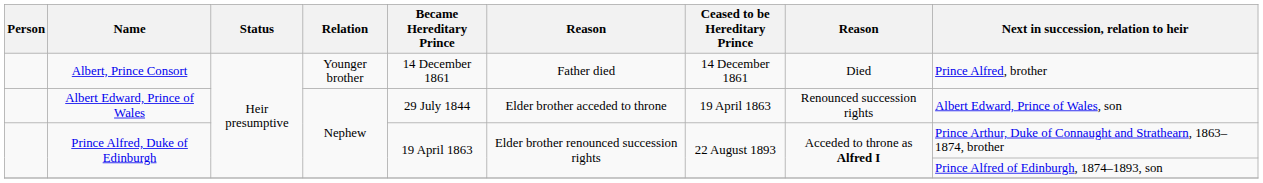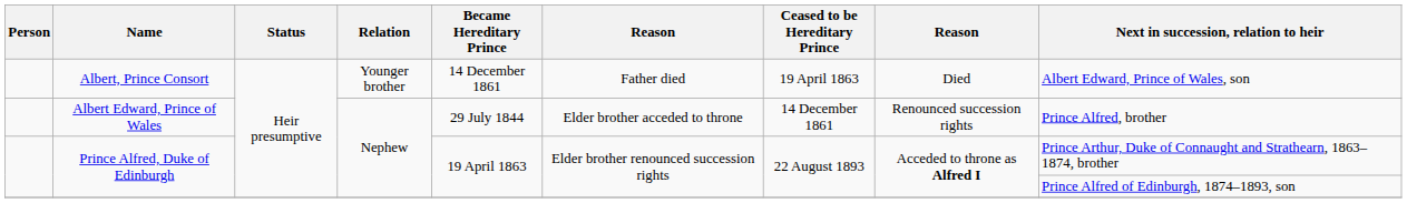Albert, Prince Consort | Ceased to be Hereditary Prince: 14 December 1861 -> 19 April 1863
Albert, Prince Consort | Next in succession, relation to heir: Prince Alfred, brother -> Albert Edward, Prince of Wales, son
Albert Edward, Prince of Wales | Ceased to be Hereditary Prince: 19 April 1863 -> 14 December 1861
Albert Edward, Prince of Wales | Next in succession, relation to heir: Albert Edward, Prince of Wales, son -> Prince Alfred, brother
